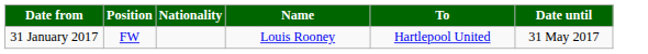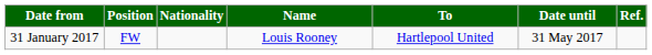+ column: Ref.
